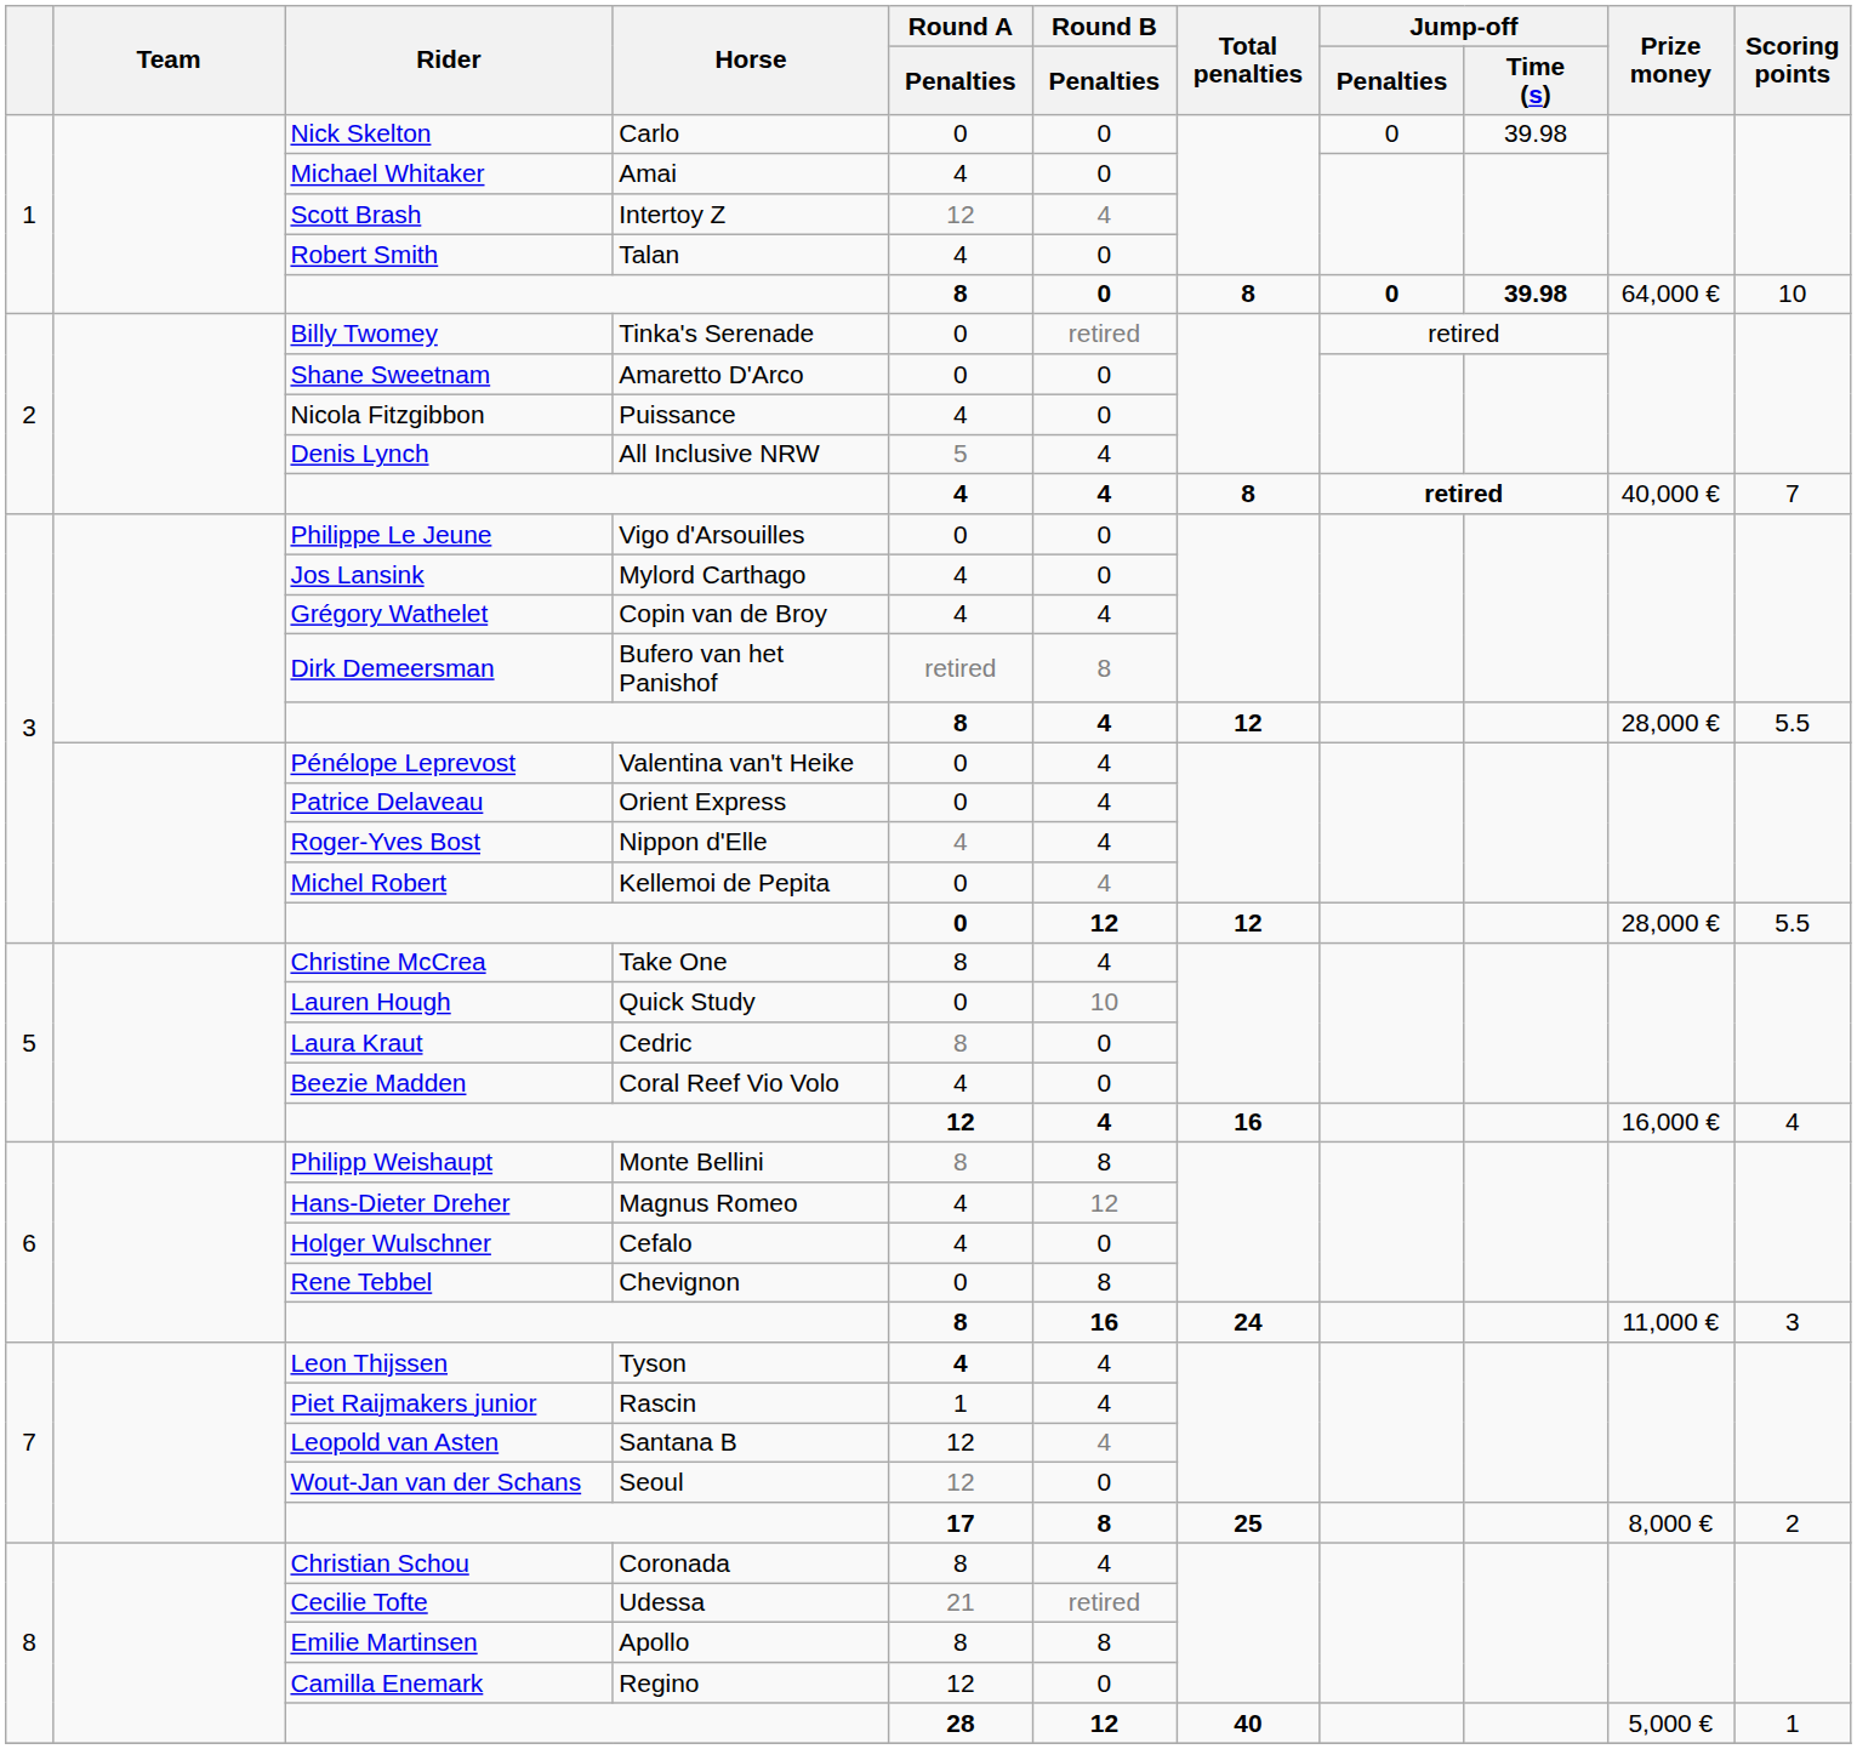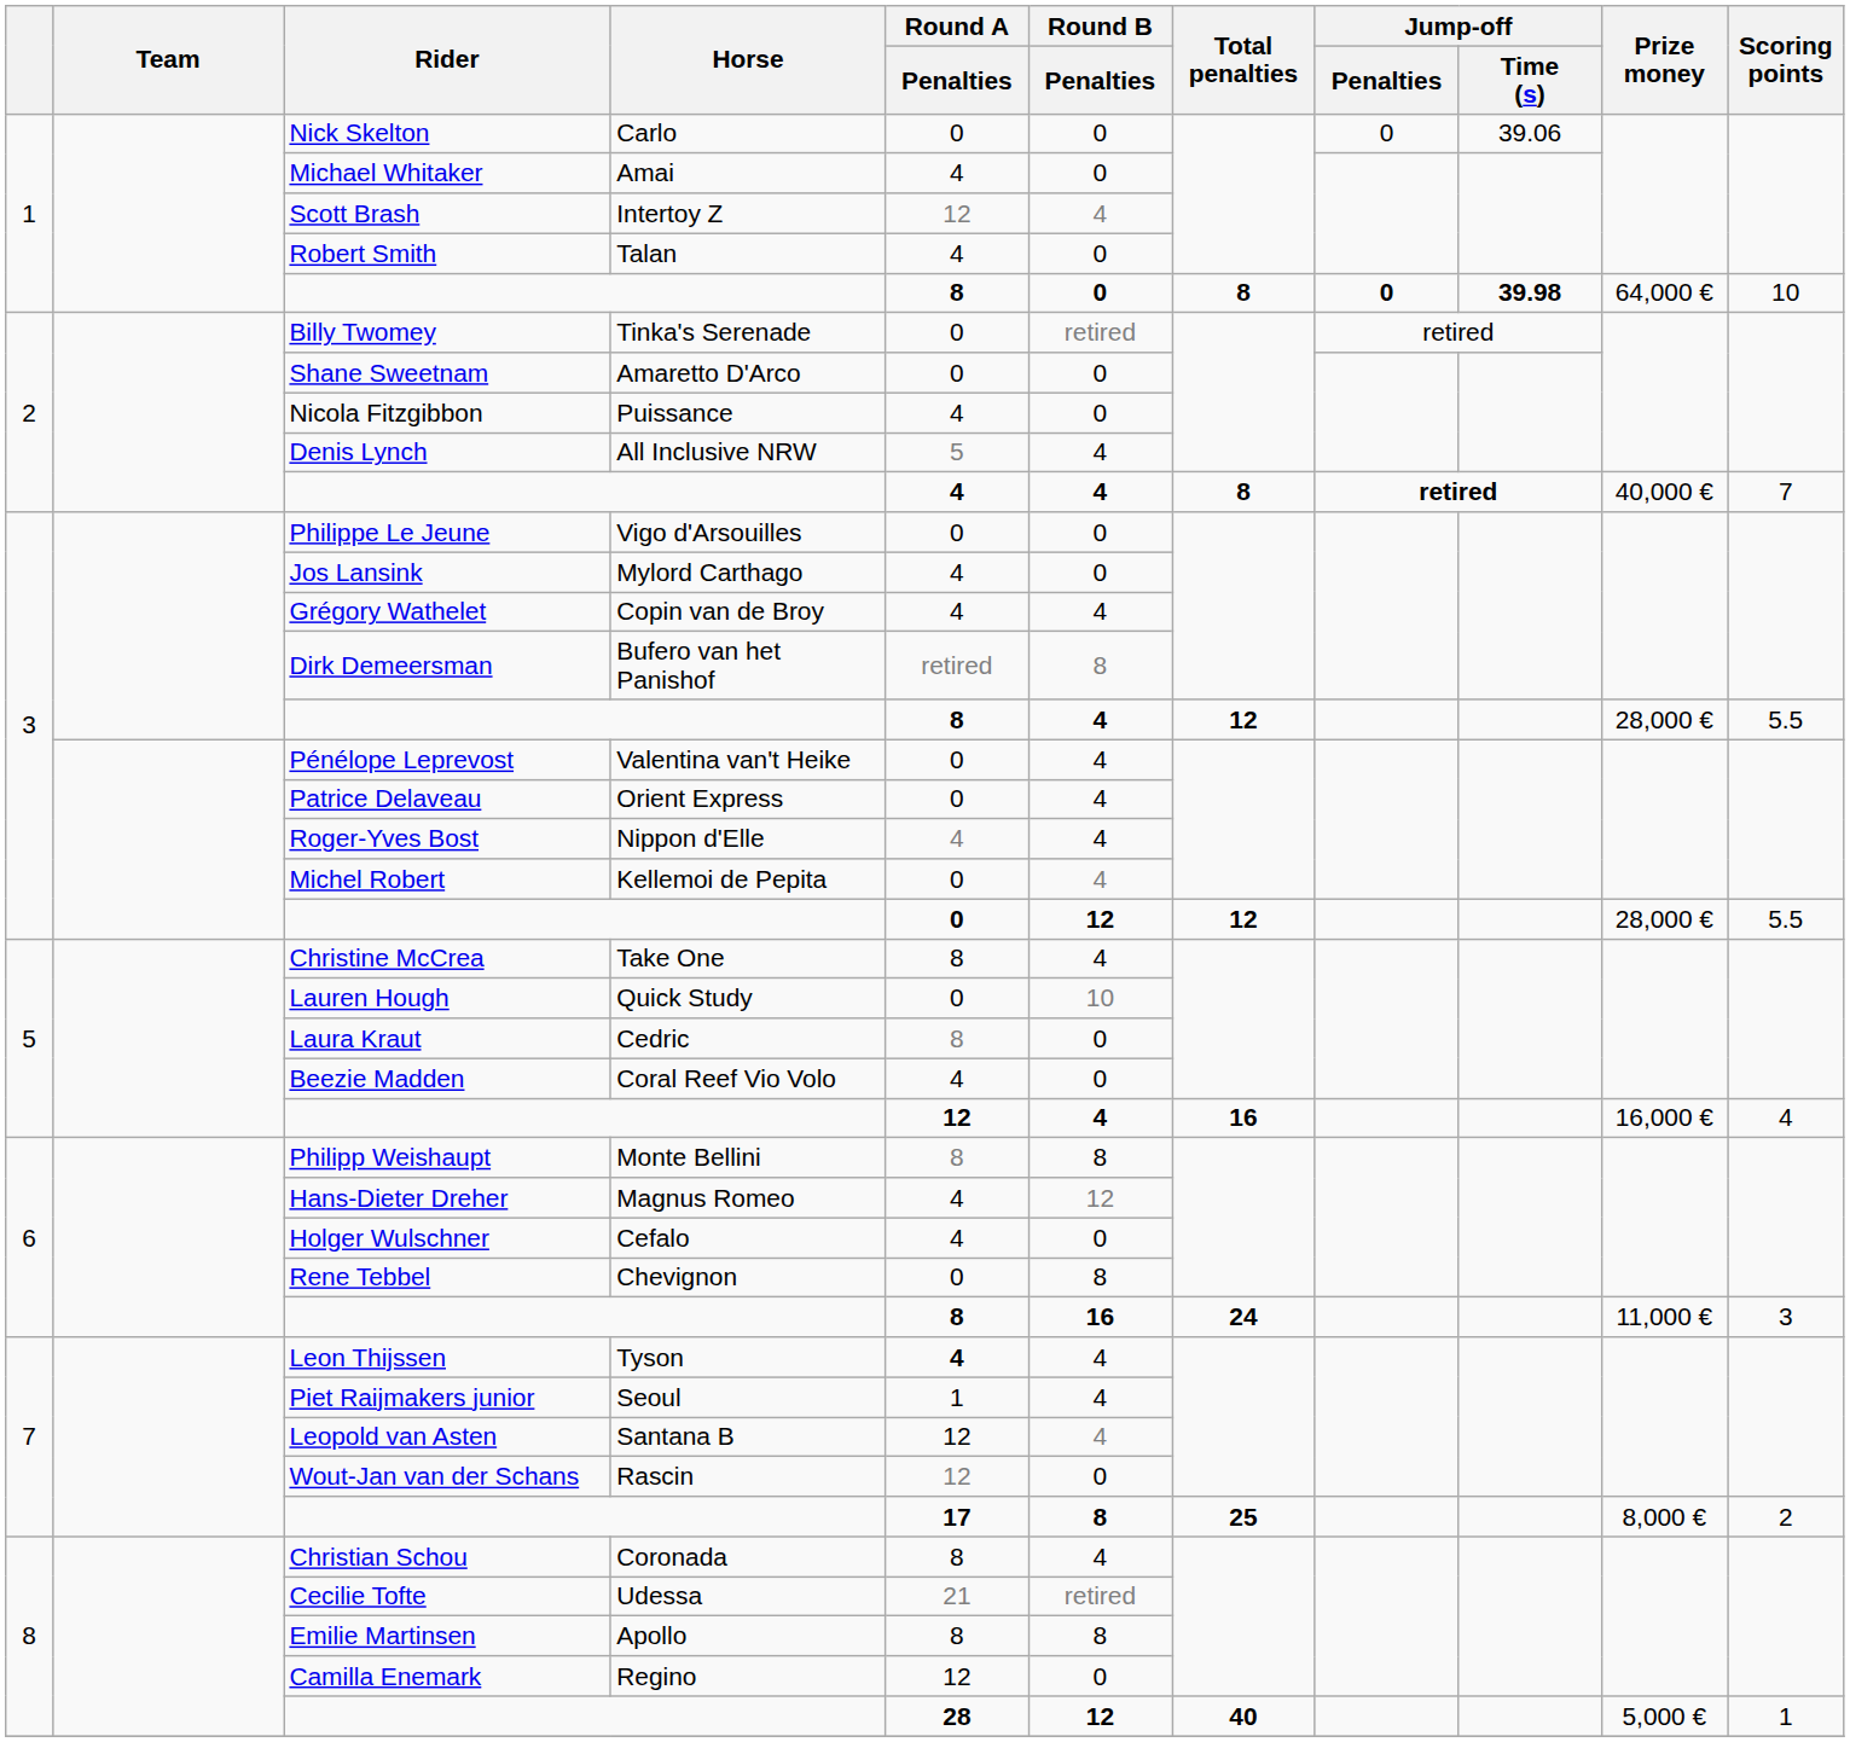Nick Skelton | Jump-off / Time (s): 39.98 -> 39.06
Piet Raijmakers junior | Horse: Rascin -> Seoul
Wout-Jan van der Schans | Horse: Seoul -> Rascin
